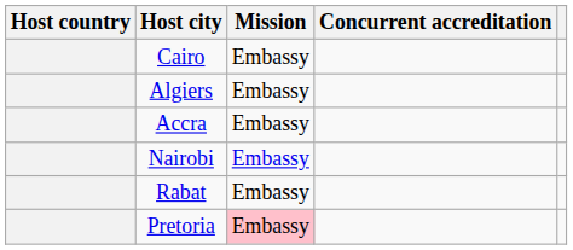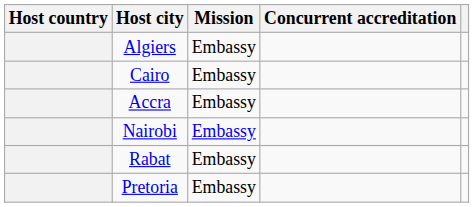rows swapped: Algiers <-> Cairo
Pretoria | Mission: pink background -> no background
